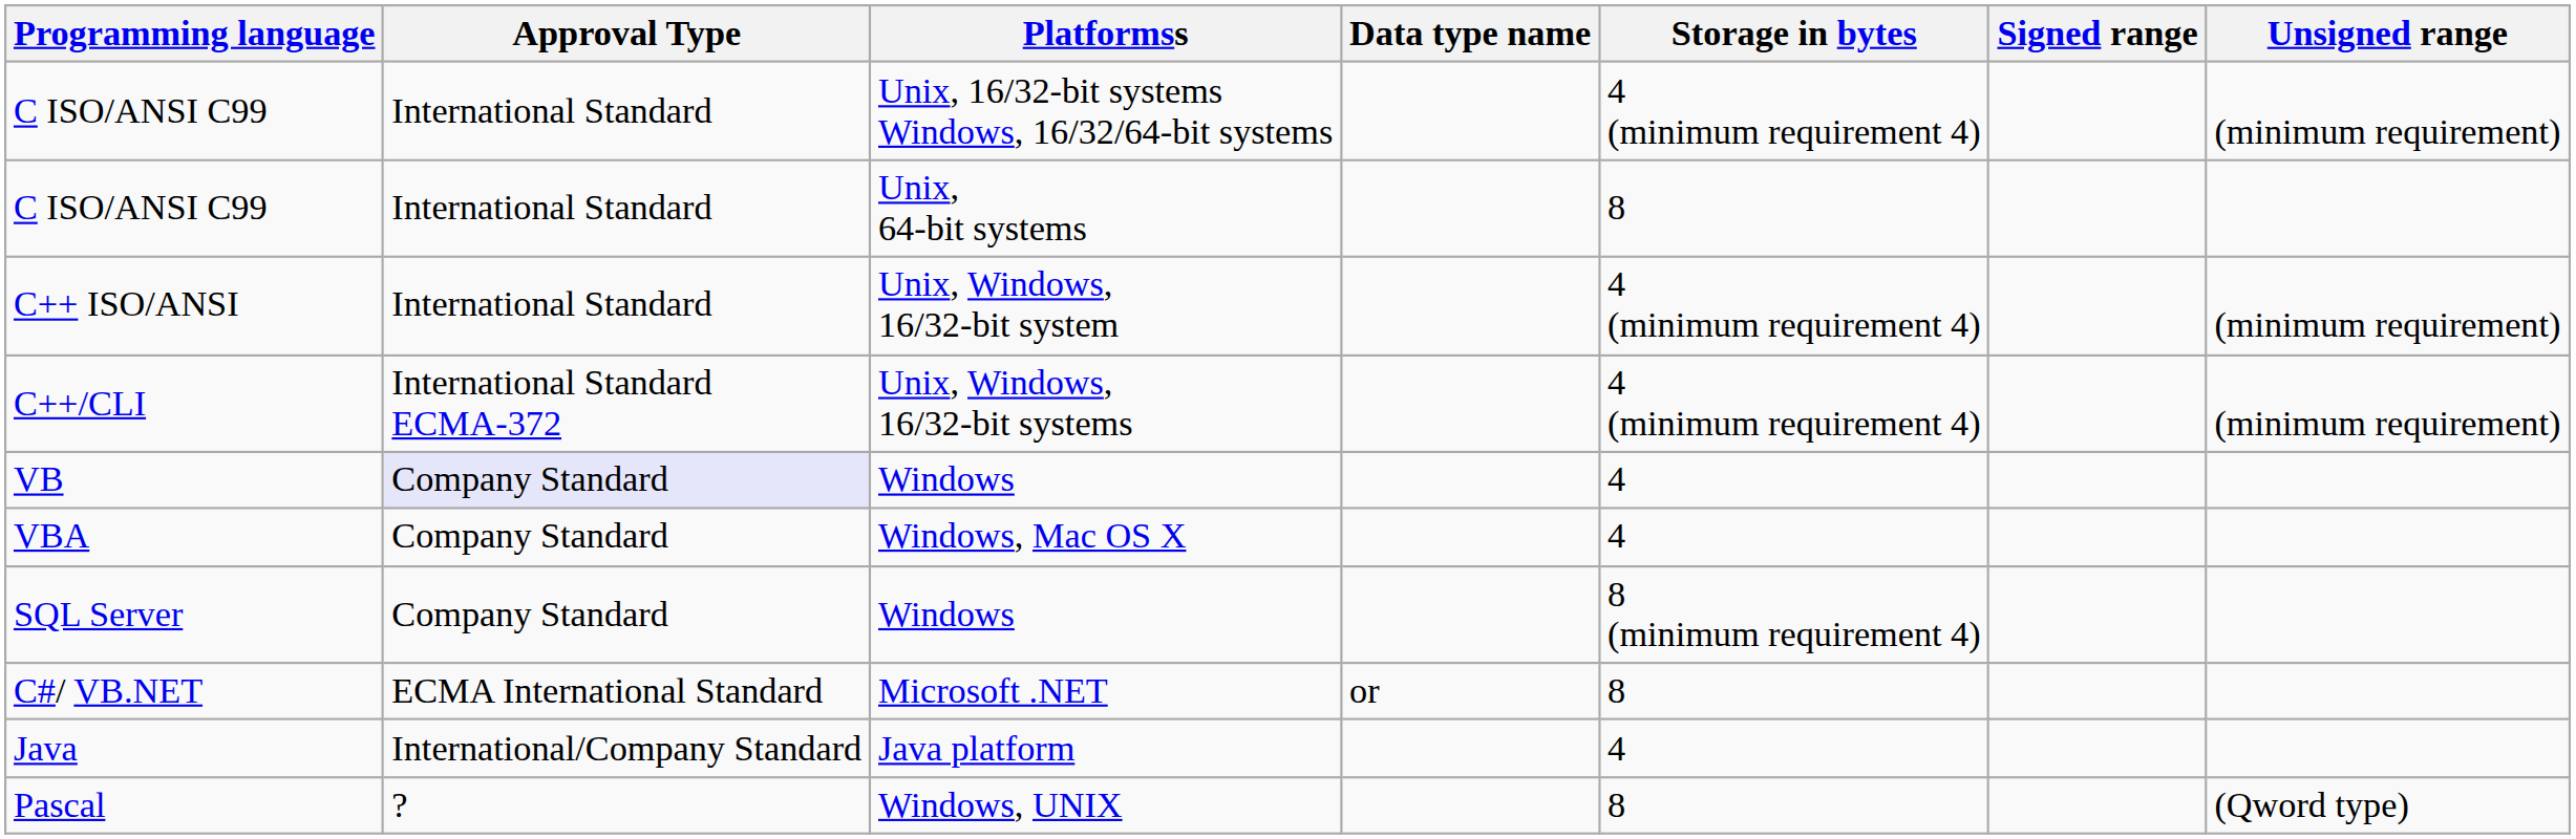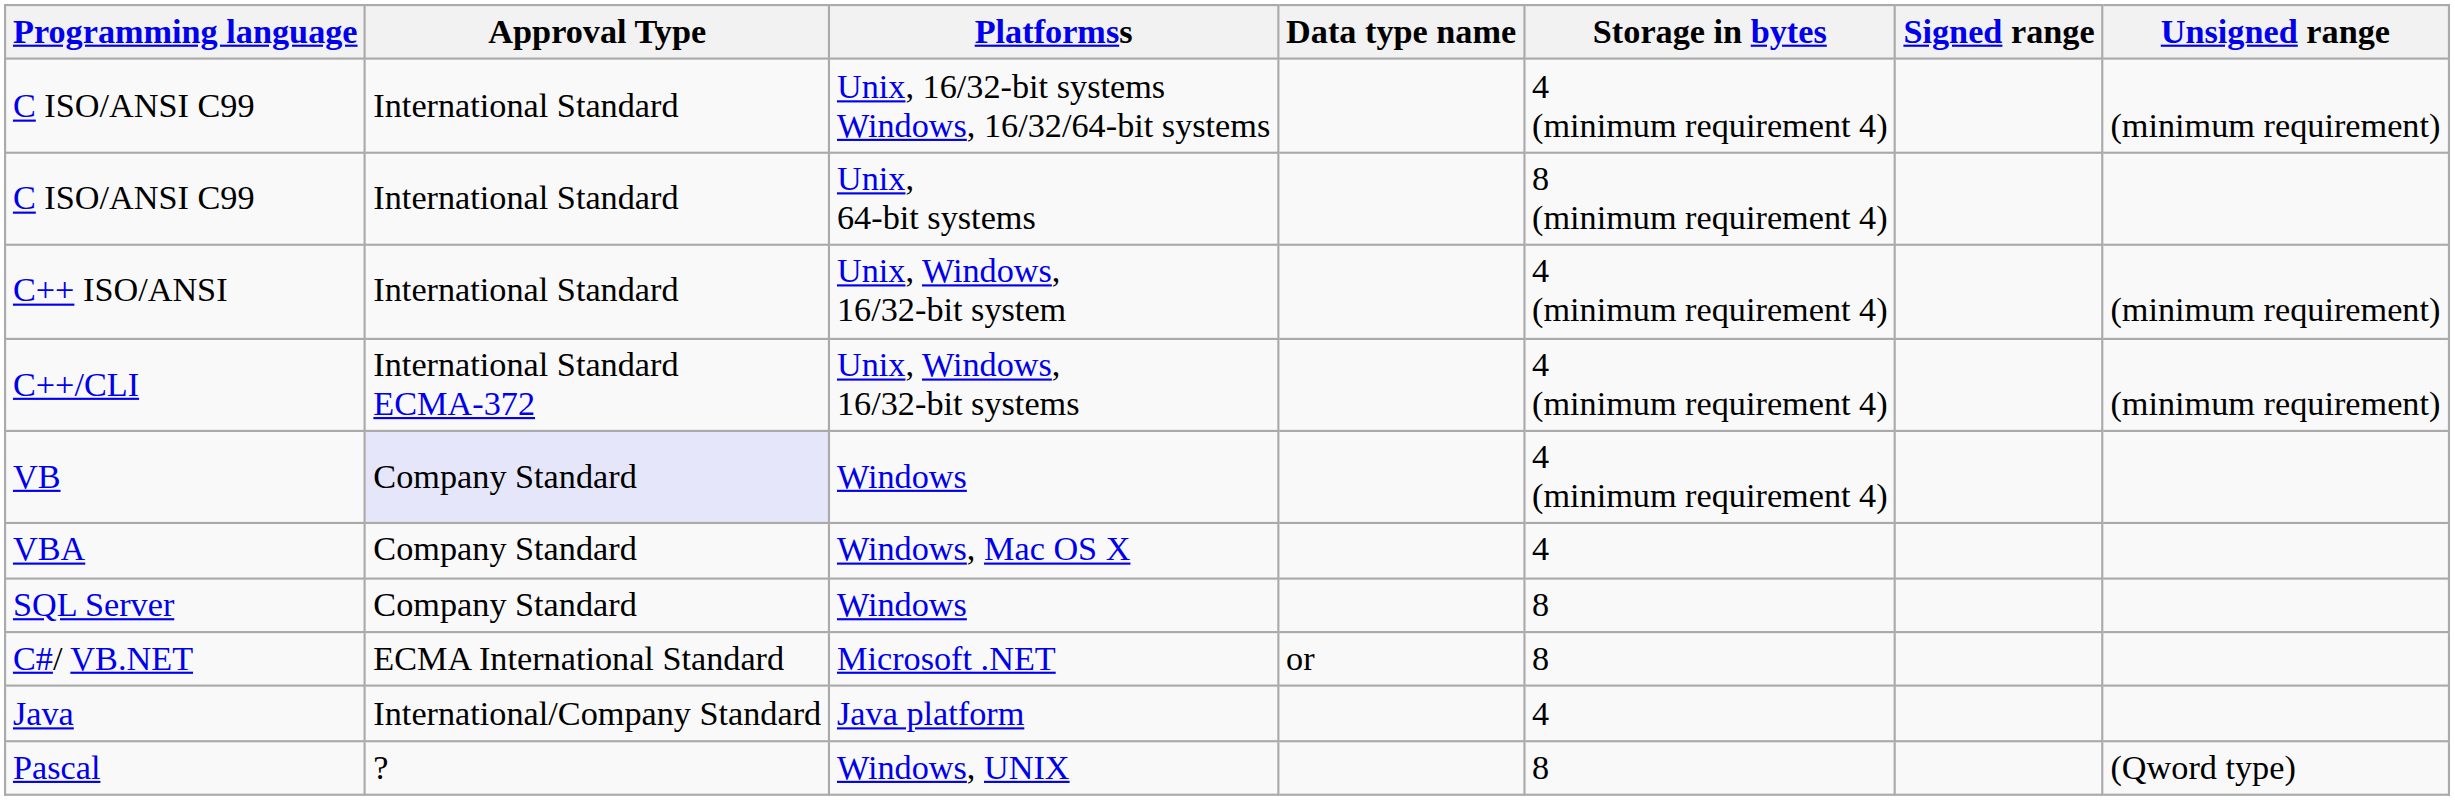C ISO/ANSI C99 / Unix, 64-bit systems | Storage in bytes: 8 -> 8 (minimum requirement 4)
VB | Storage in bytes: 4 -> 4 (minimum requirement 4)
SQL Server | Storage in bytes: 8 (minimum requirement 4) -> 8
